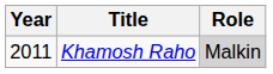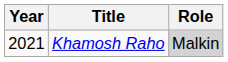Khamosh Raho | Year: 2011 -> 2021
